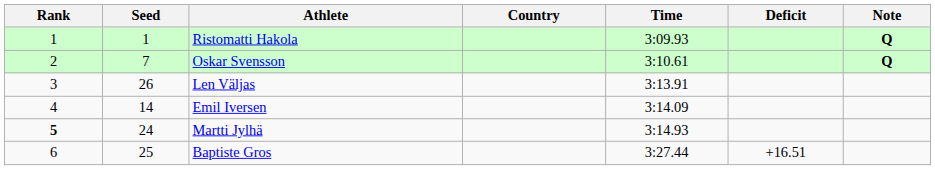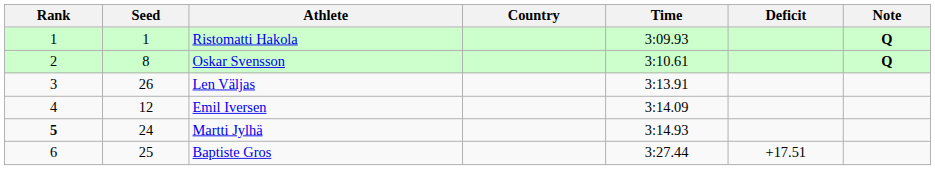Oskar Svensson | Seed: 7 -> 8
Emil Iversen | Seed: 14 -> 12
Baptiste Gros | Deficit: +16.51 -> +17.51
